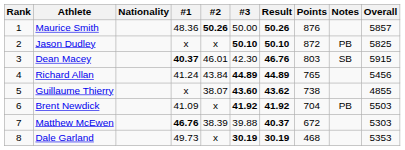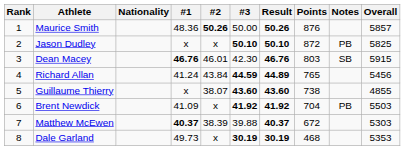Dean Macey | #1: 40.37 -> 46.76
Richard Allan | #3: 44.89 -> 44.59
Guillaume Thierry | Result: 43.62 -> 43.60
Matthew McEwen | #1: 46.76 -> 40.37
